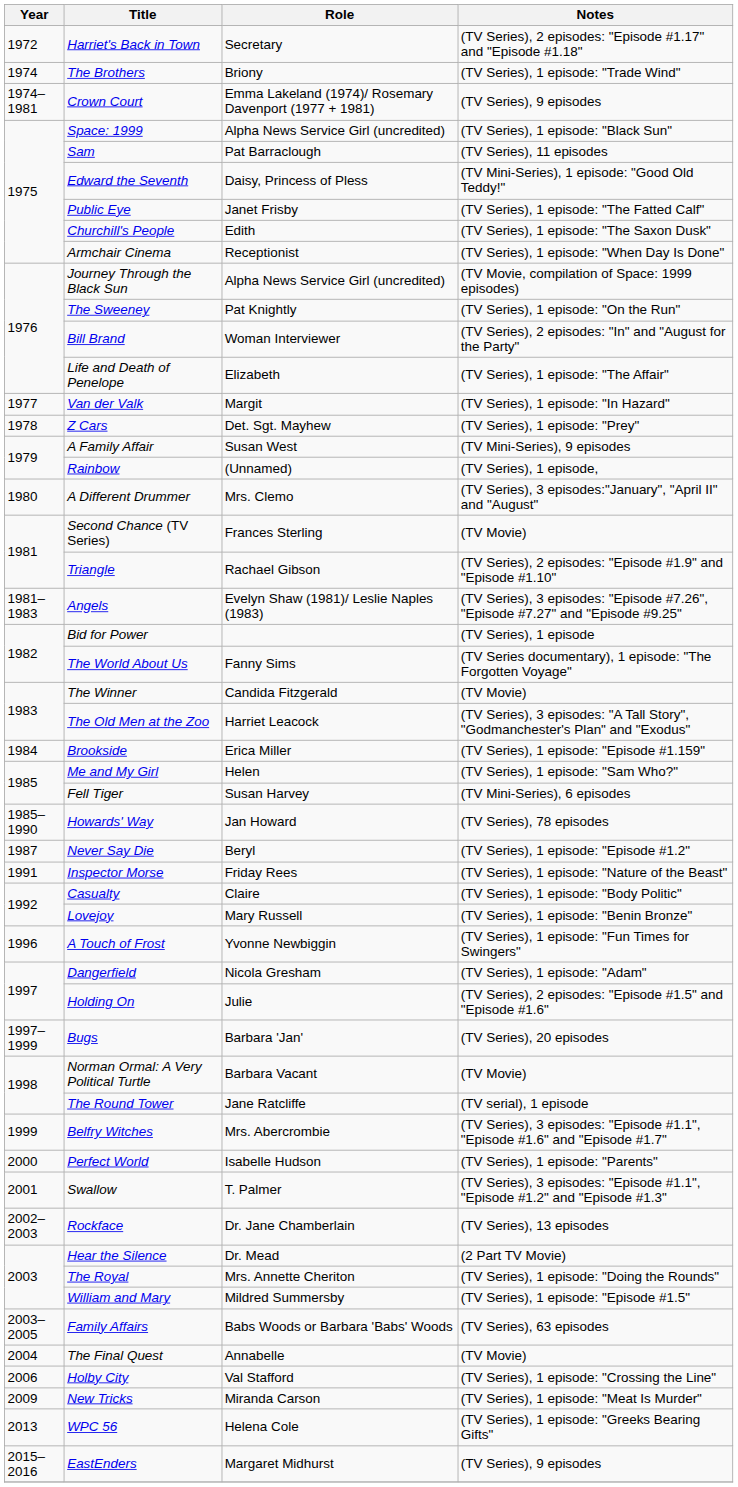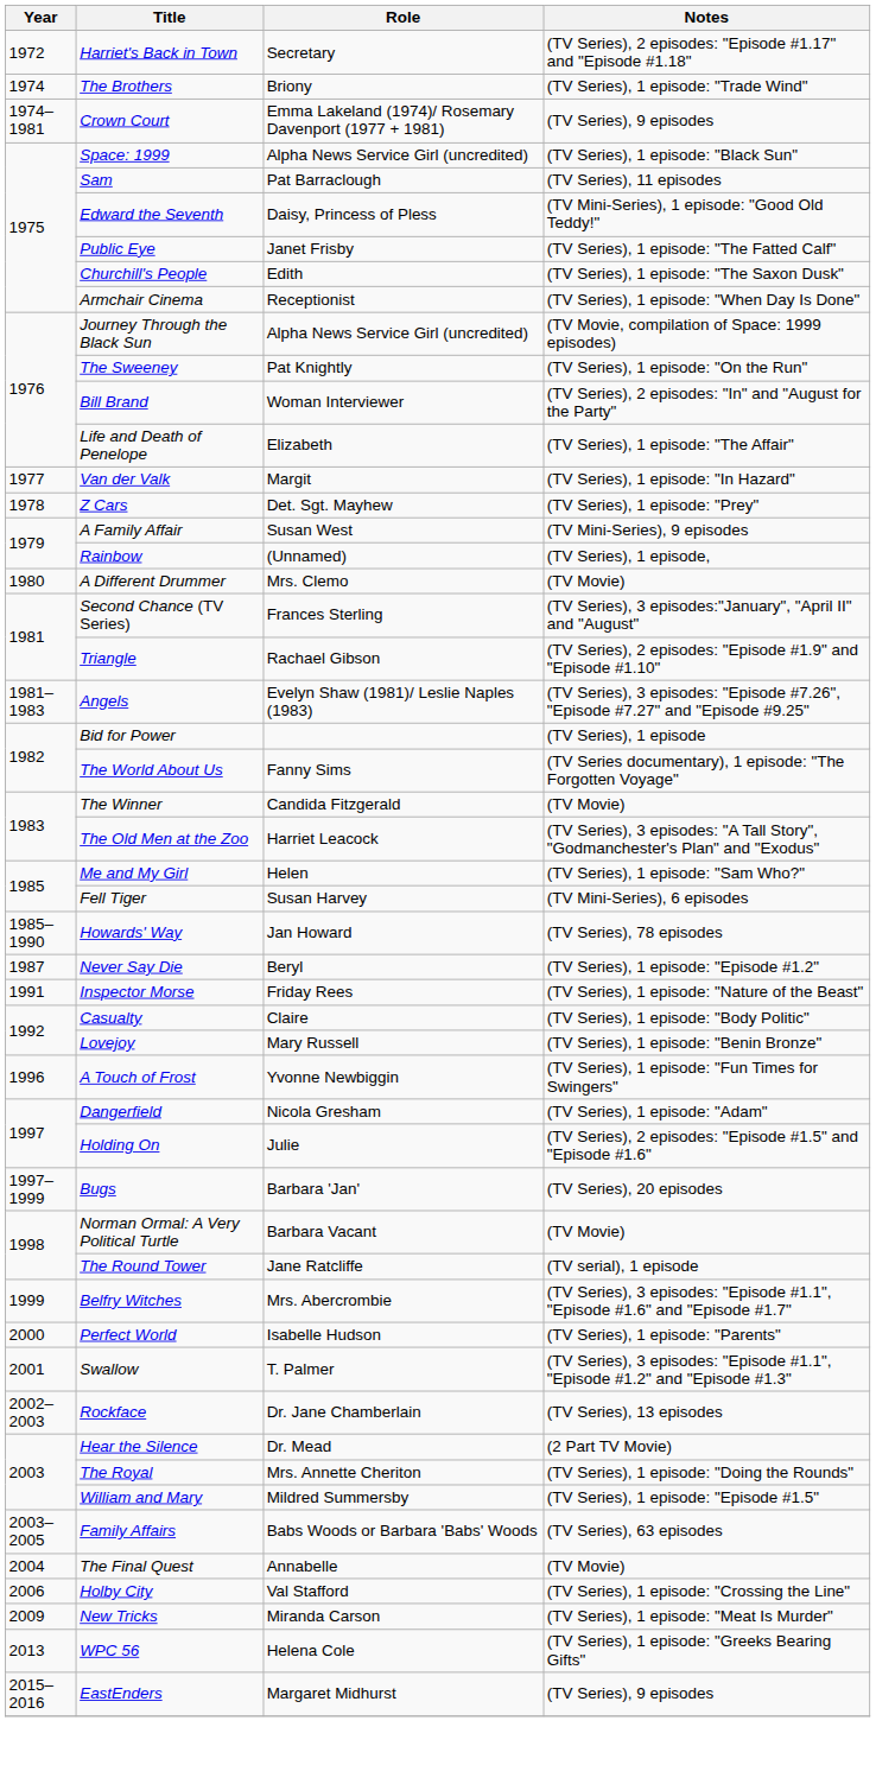A Different Drummer | Notes: (TV Series), 3 episodes:"January", "April II" and "August" -> (TV Movie)
Second Chance (TV Series) | Notes: (TV Movie) -> (TV Series), 3 episodes:"January", "April II" and "August"
- row: 1984 | Brookside | Erica Miller | (TV Series), 1 episode: "Episode #1.159"
